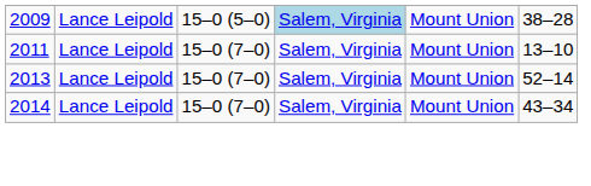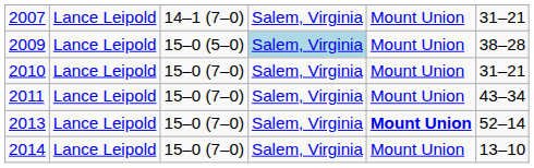+ row: 2007 | Lance Leipold | 14–1 (7–0) | Salem, Virginia | Mount Union | 31–21
+ row: 2010 | Lance Leipold | 15–0 (7–0) | Salem, Virginia | Mount Union | 31–21
2011 | column 6: 13–10 -> 43–34
2013 | column 5: normal -> bold
2014 | column 6: 43–34 -> 13–10
